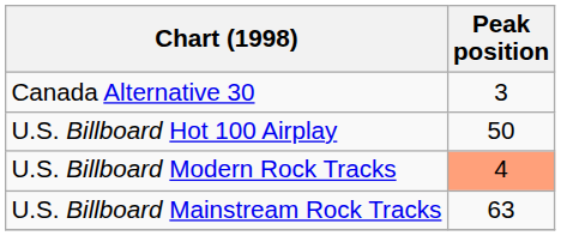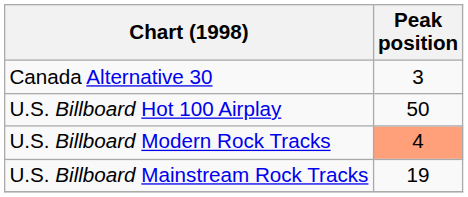U.S. Billboard Mainstream Rock Tracks | Peak position: 63 -> 19
